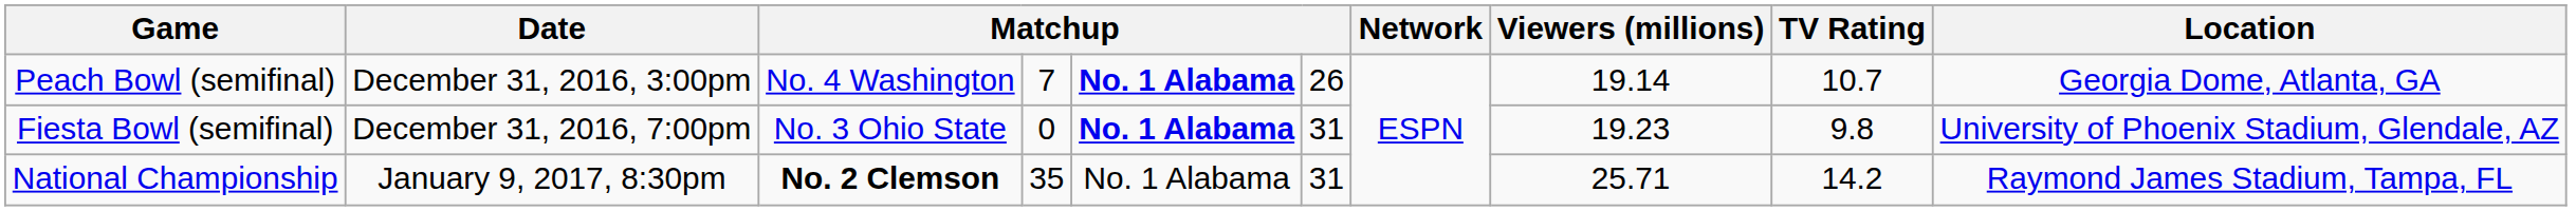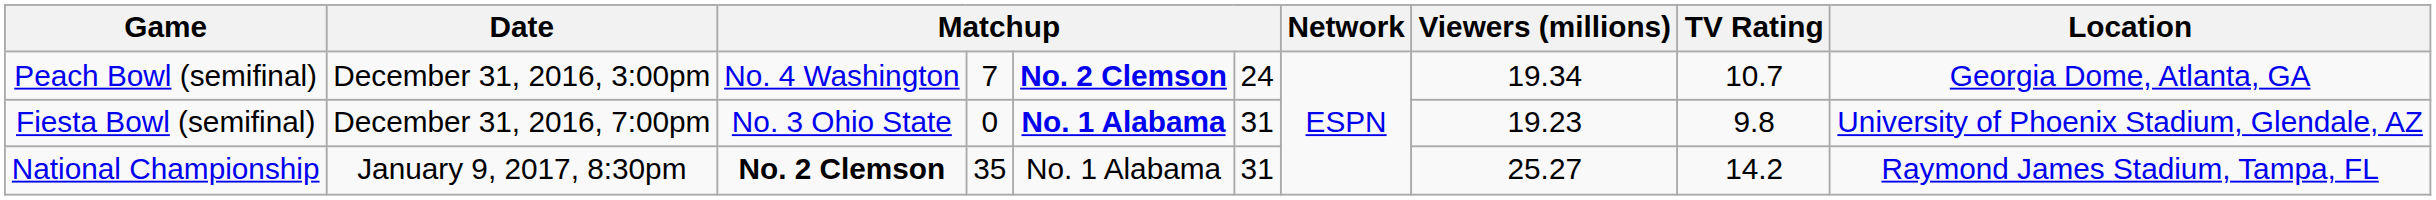Peach Bowl (semifinal) | column 5: No. 1 Alabama -> No. 2 Clemson
Peach Bowl (semifinal) | column 6: 26 -> 24
Peach Bowl (semifinal) | Viewers (millions): 19.14 -> 19.34
National Championship | Viewers (millions): 25.71 -> 25.27
